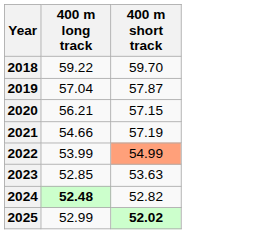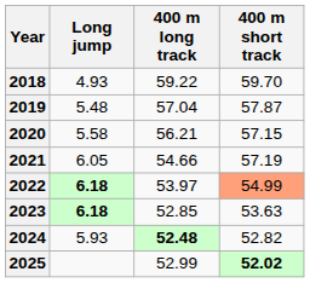+ column: Long jump | 4.93 | 5.48 | 5.58 | 6.05 | 6.18 | 6.18 | 5.93
2022 | 400 m long track: 53.99 -> 53.97
